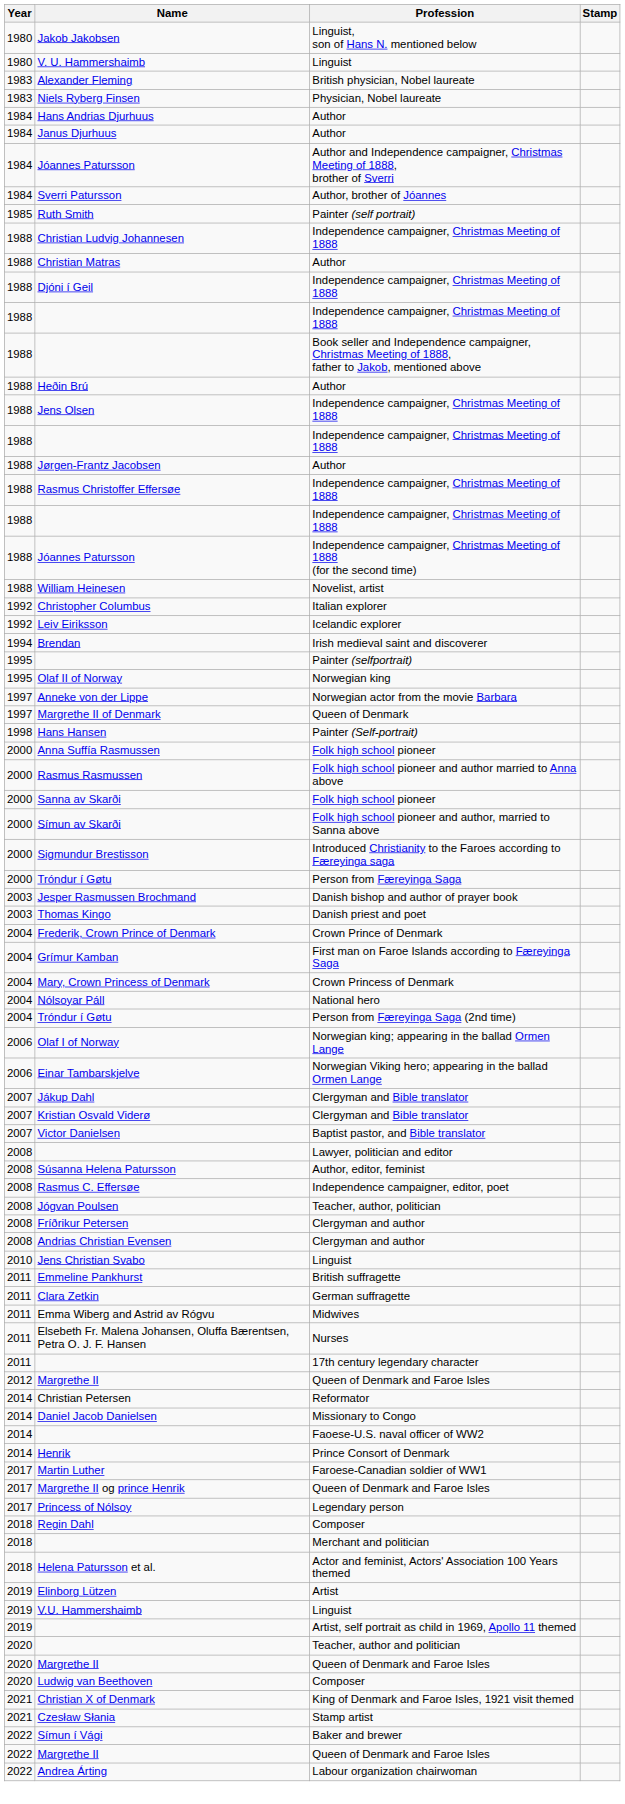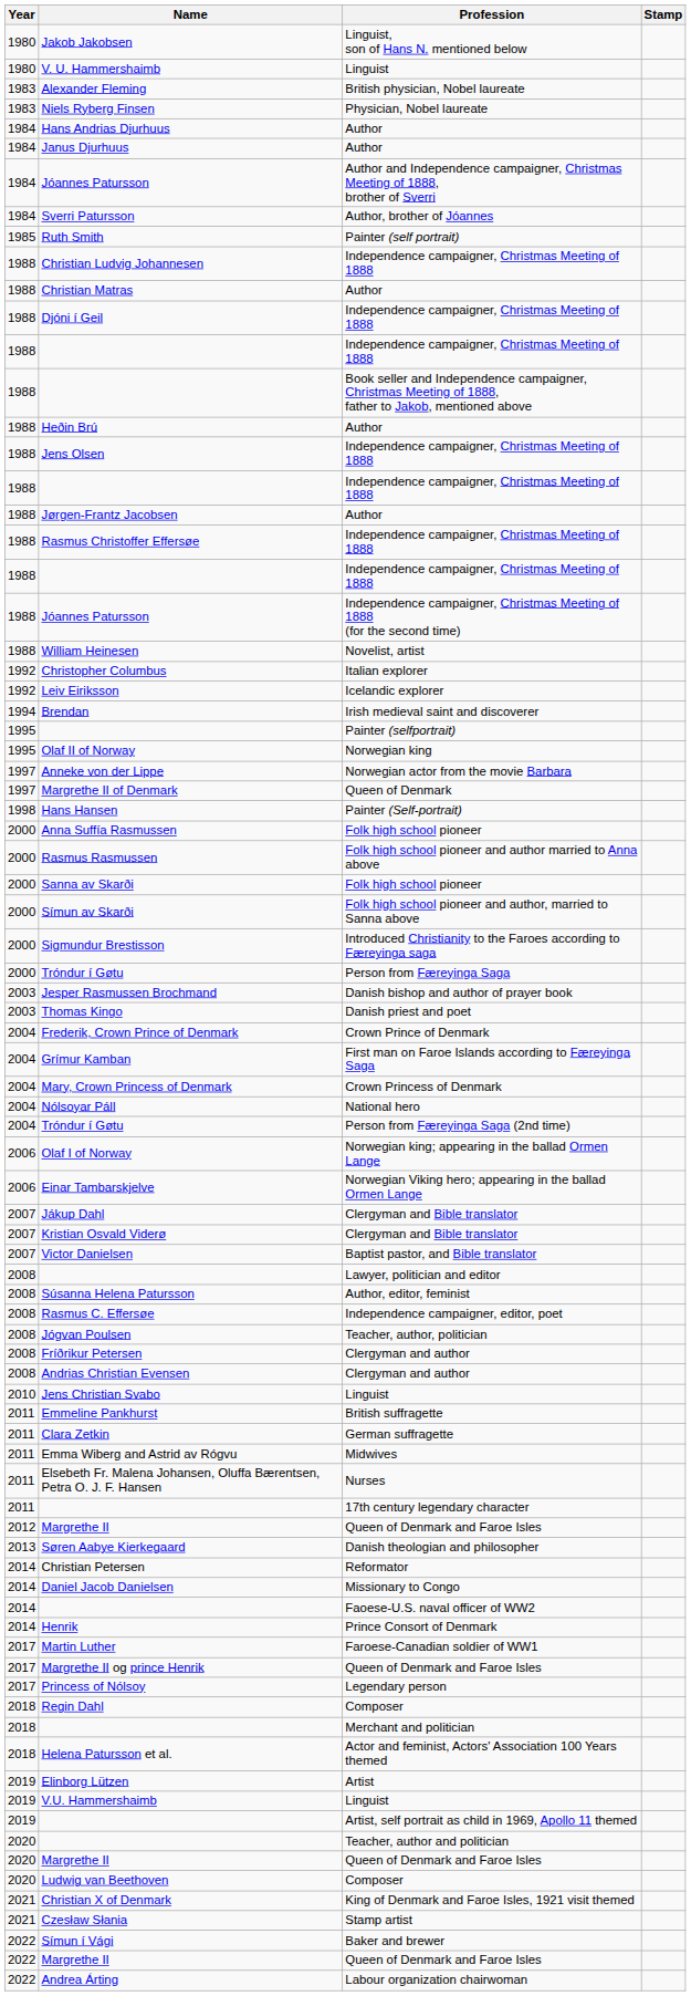+ row: 2013 | Søren Aabye Kierkegaard | Danish theologian and philosopher
